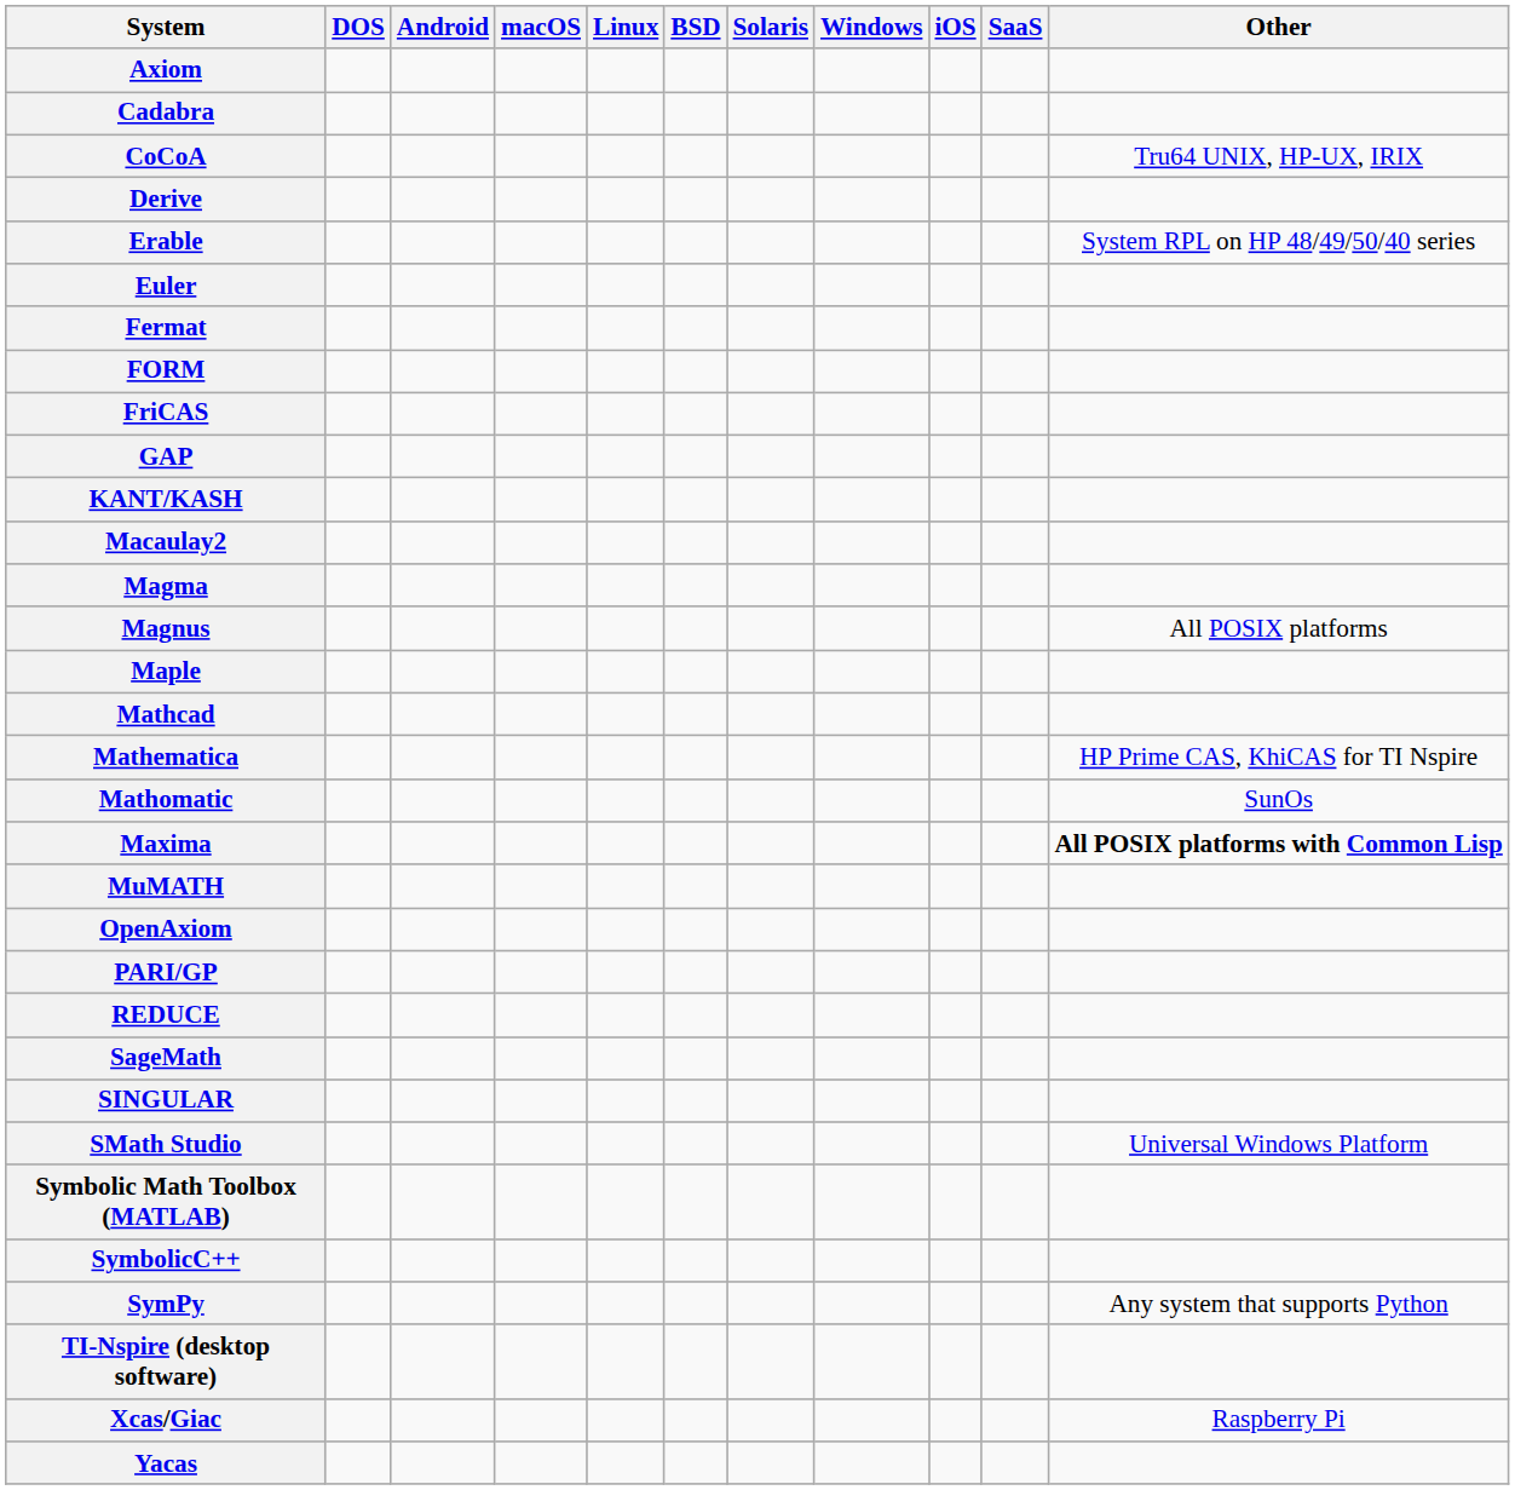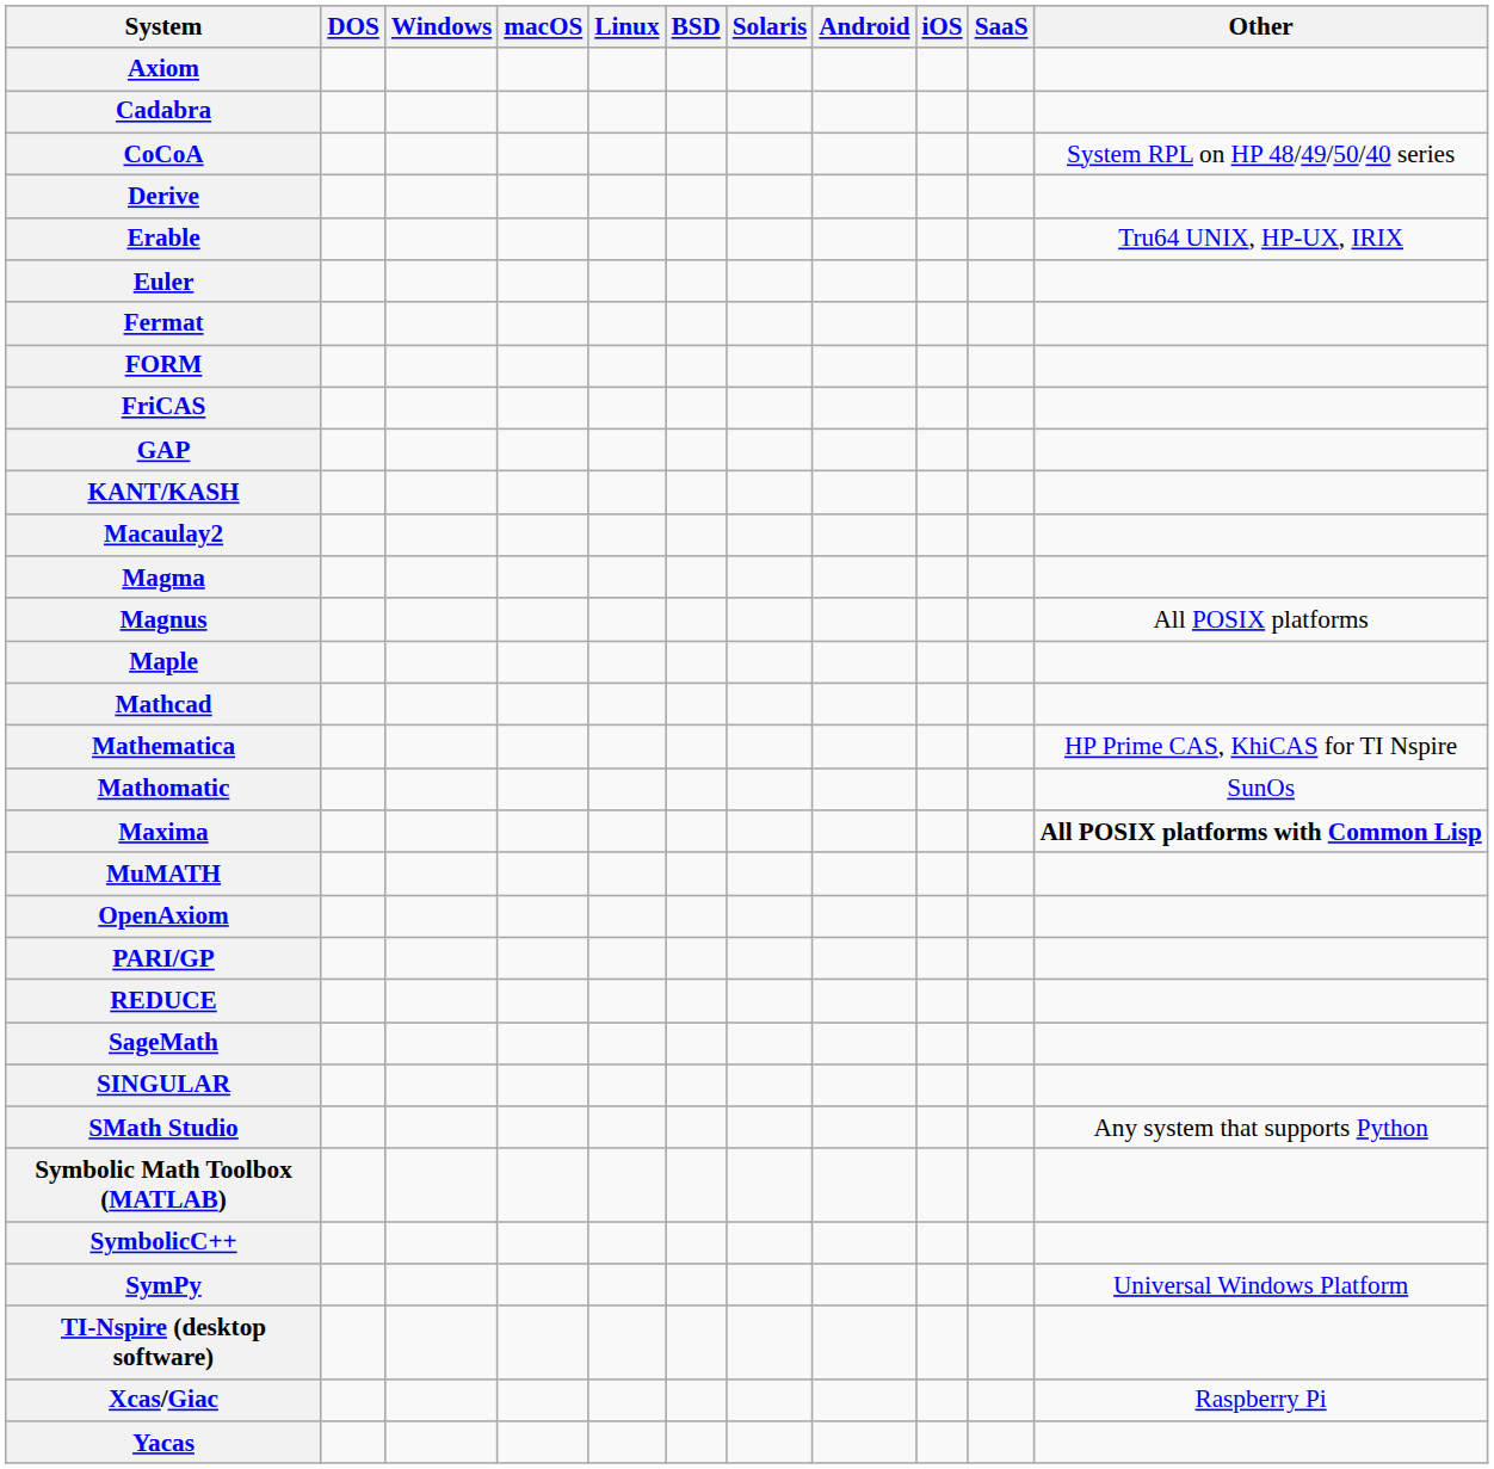columns swapped: Windows <-> Android
CoCoA | Other: Tru64 UNIX, HP-UX, IRIX -> System RPL on HP 48/49/50/40 series
Erable | Other: System RPL on HP 48/49/50/40 series -> Tru64 UNIX, HP-UX, IRIX
SMath Studio | Other: Universal Windows Platform -> Any system that supports Python
SymPy | Other: Any system that supports Python -> Universal Windows Platform
